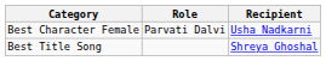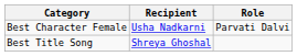columns swapped: Recipient <-> Role
